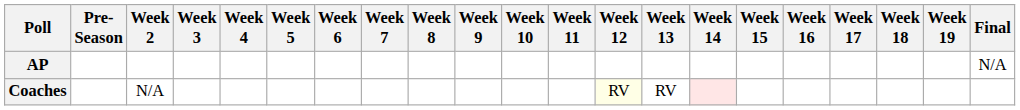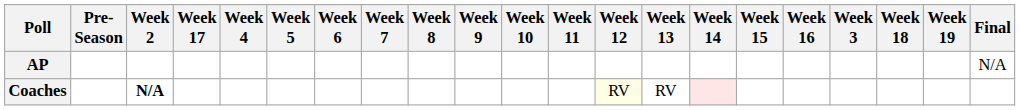columns swapped: Week 3 <-> Week 17
Coaches | Week 2: normal -> bold
